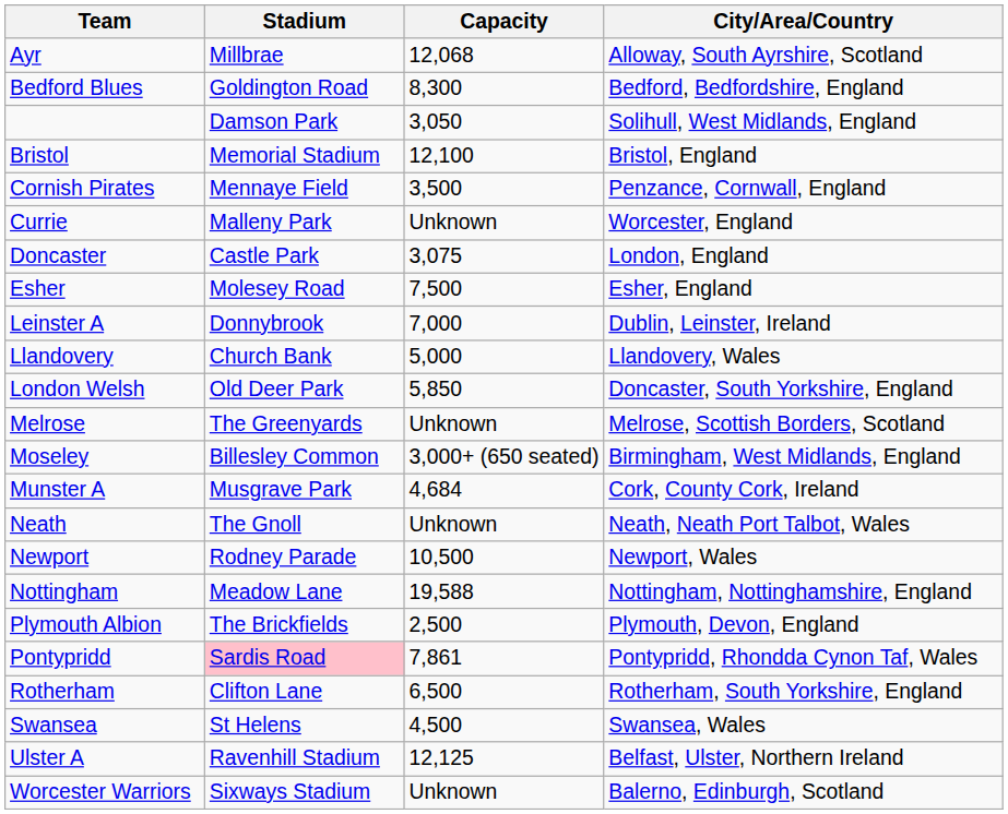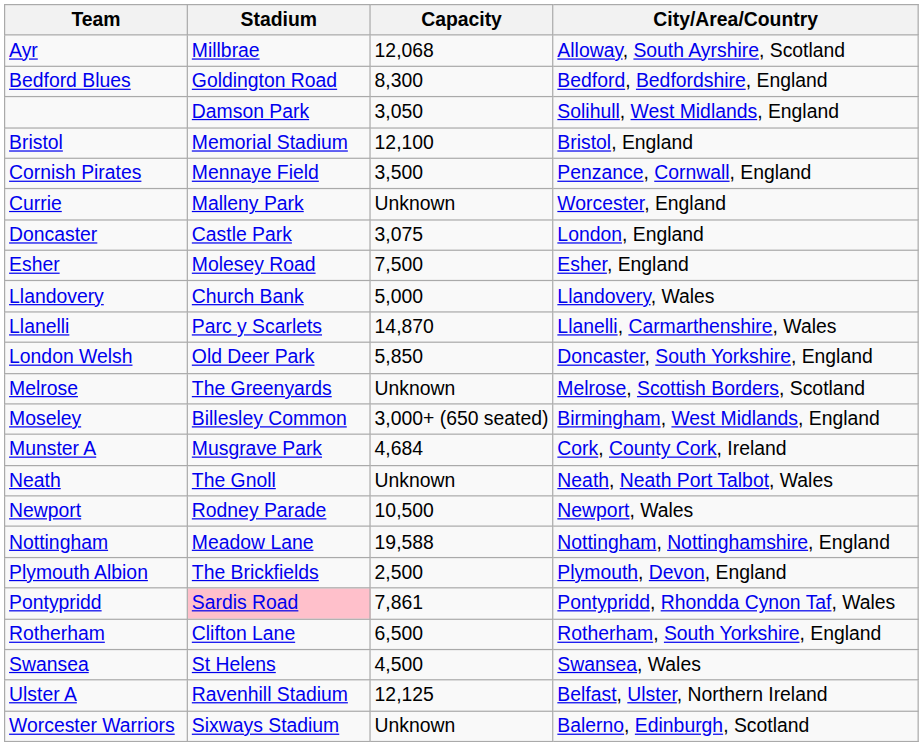- row: Leinster A | Donnybrook | 7,000 | Dublin, Leinster, Ireland
+ row: Llanelli | Parc y Scarlets | 14,870 | Llanelli, Carmarthenshire, Wales
